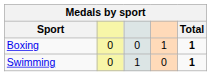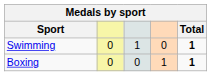rows swapped: Boxing <-> Swimming
